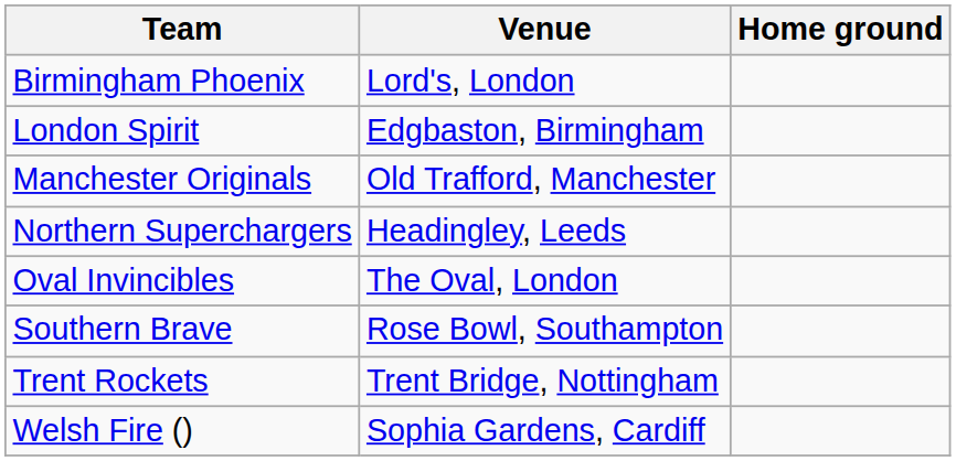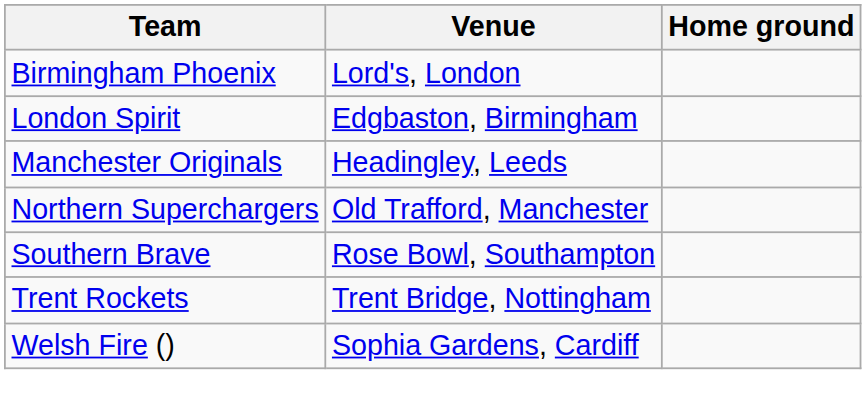Manchester Originals | Venue: Old Trafford, Manchester -> Headingley, Leeds
Northern Superchargers | Venue: Headingley, Leeds -> Old Trafford, Manchester
- row: Oval Invincibles | The Oval, London
